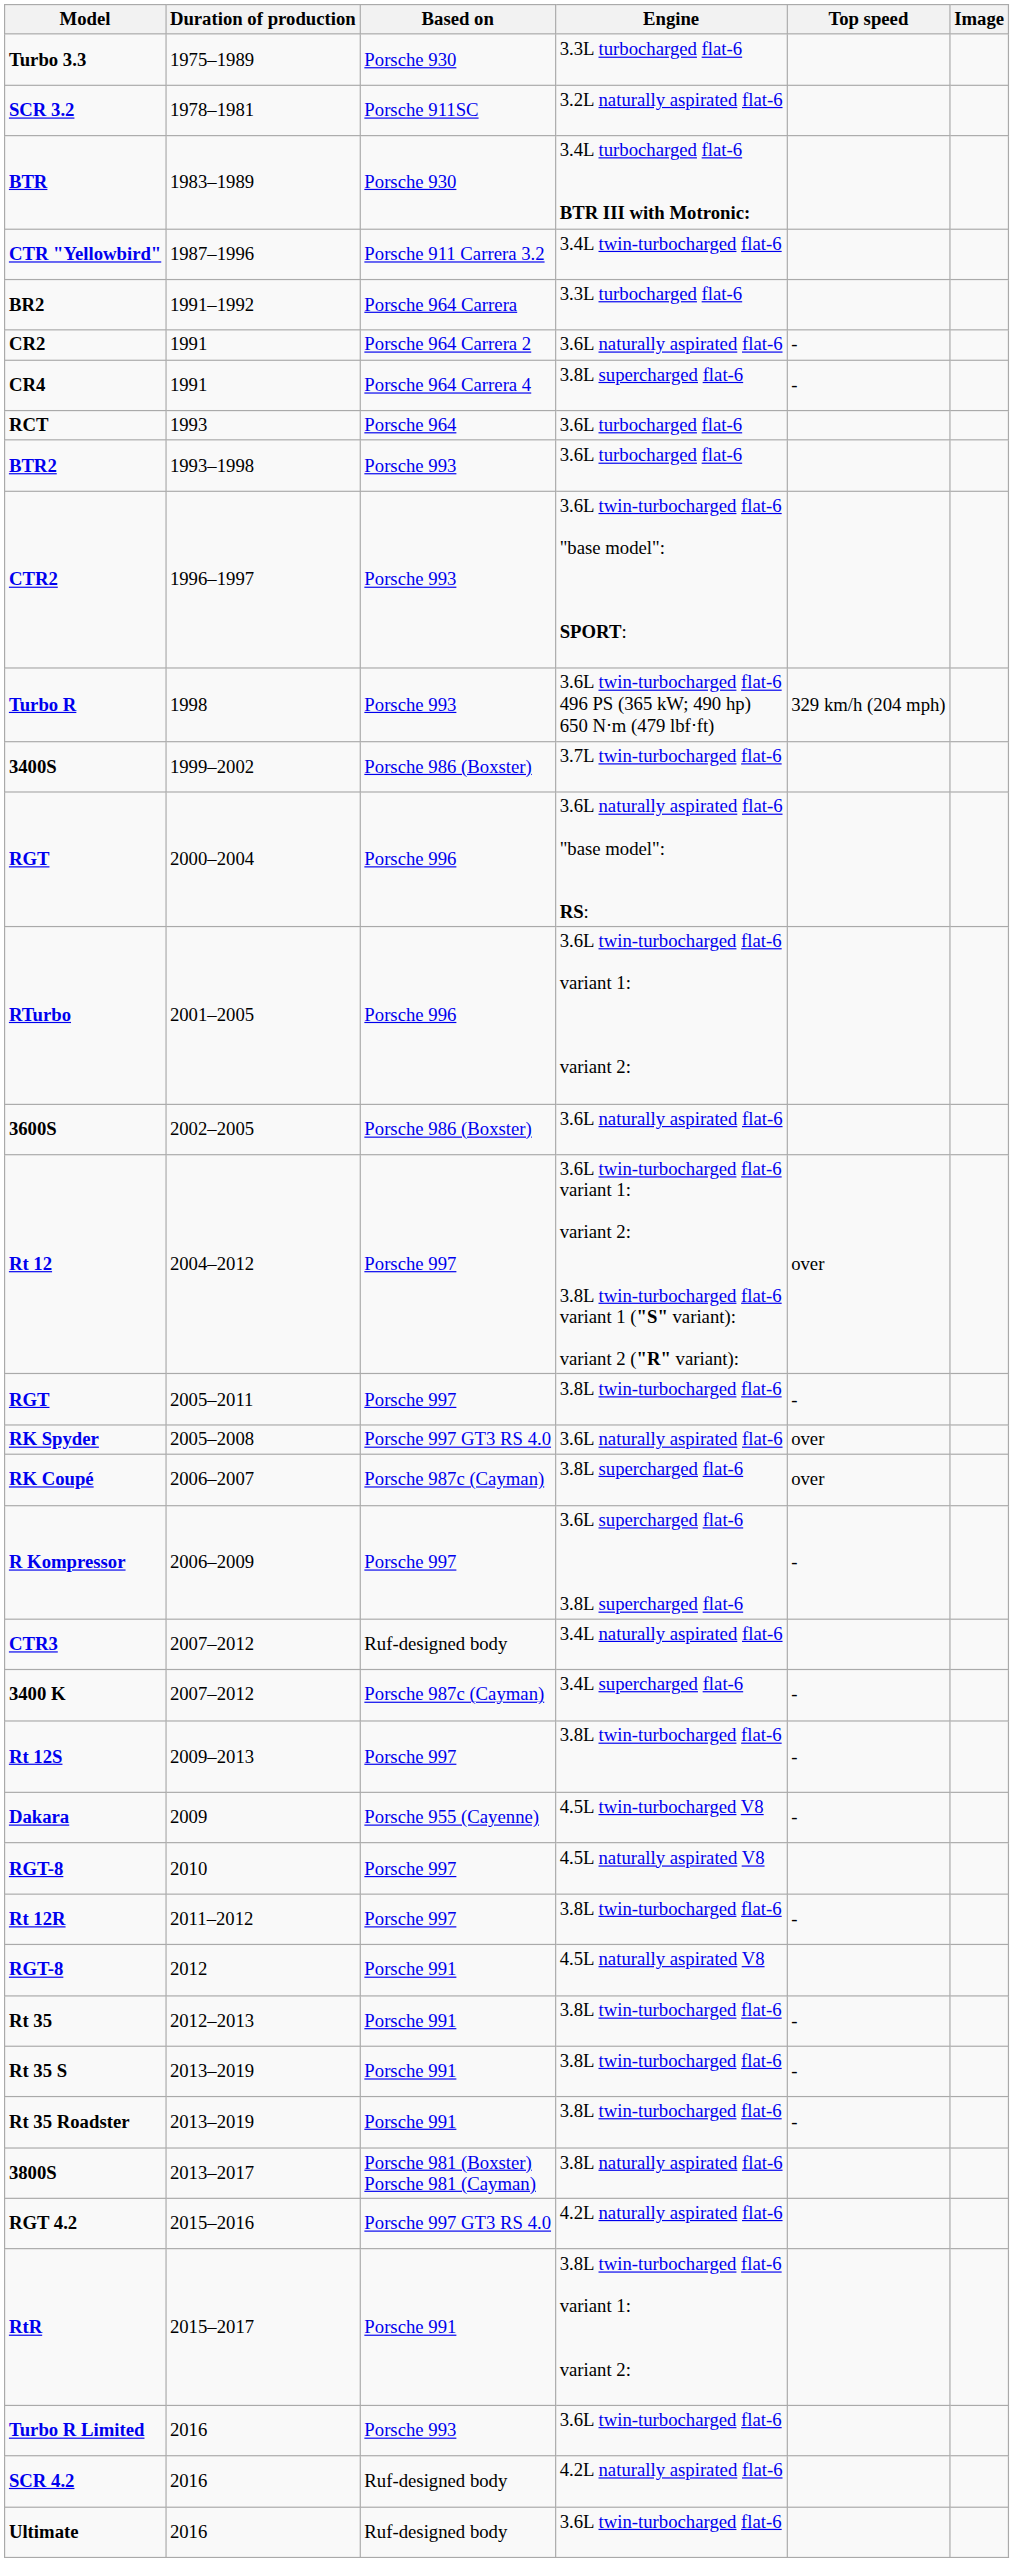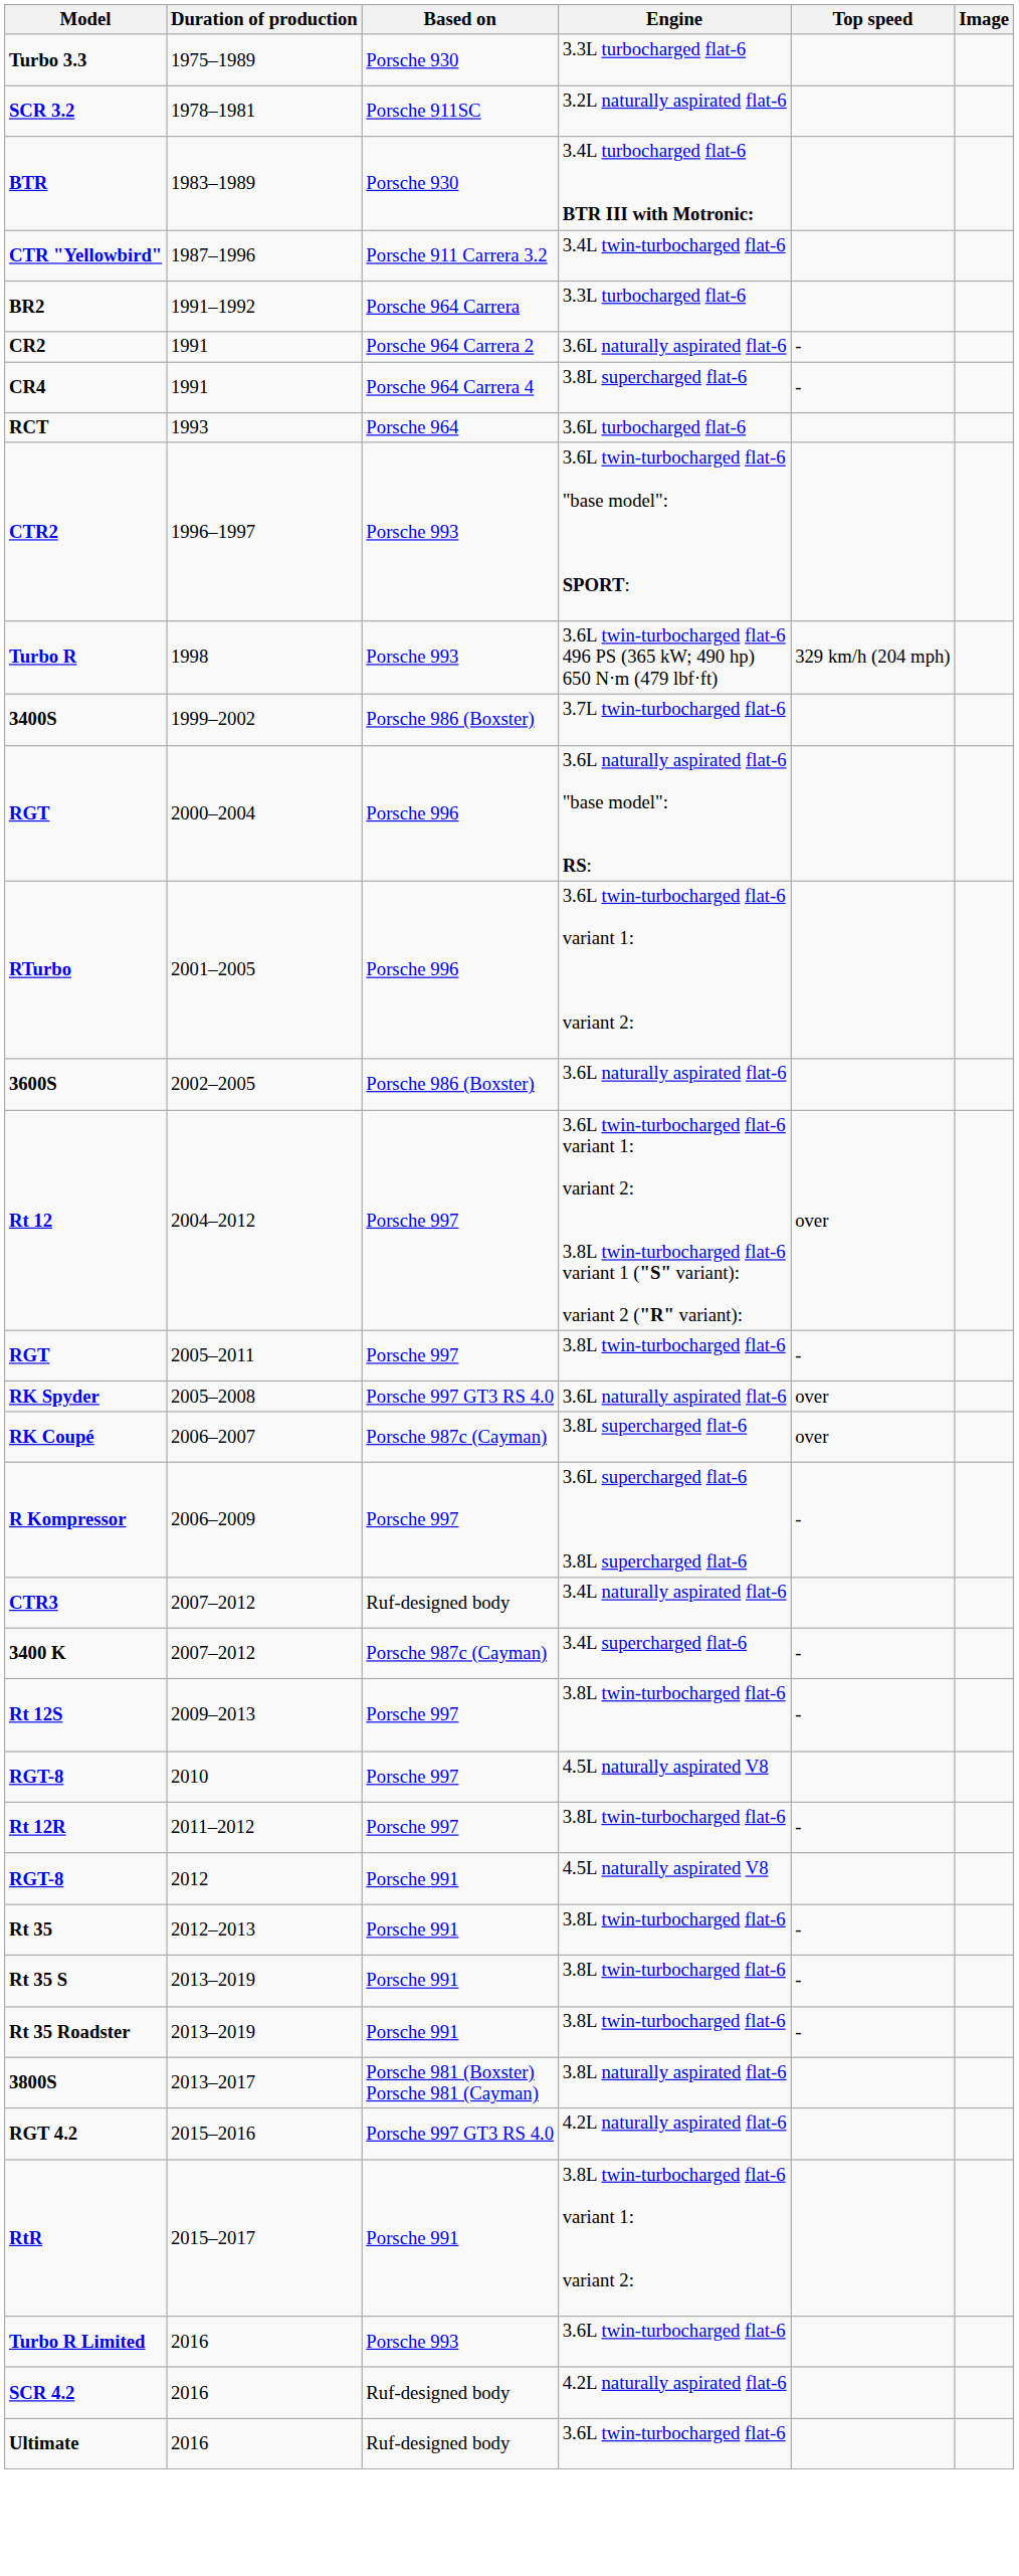- row: BTR2 | 1993–1998 | Porsche 993 | 3.6L turbocharged flat-6
- row: Dakara | 2009 | Porsche 955 (Cayenne) | 4.5L twin-turbocharged V8 | -
